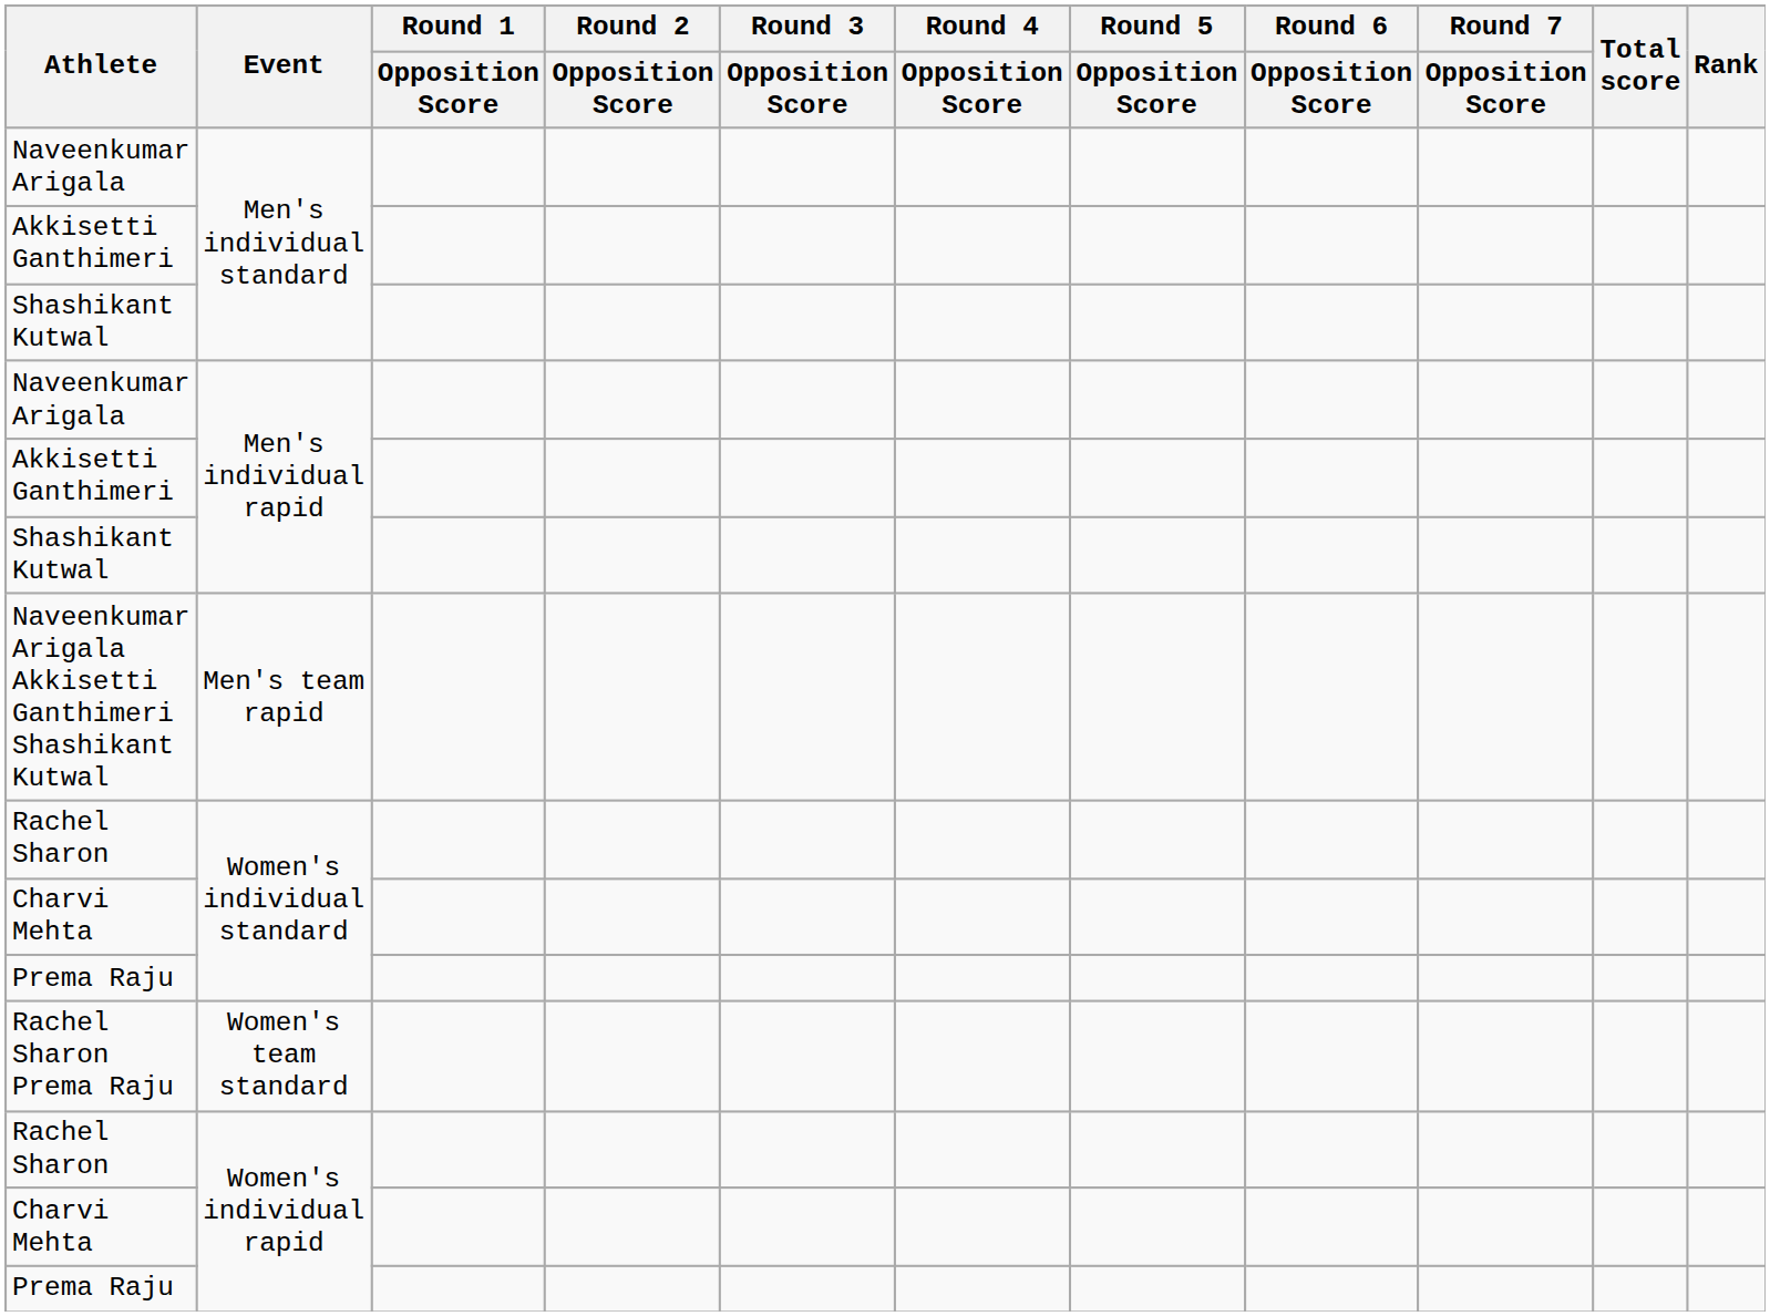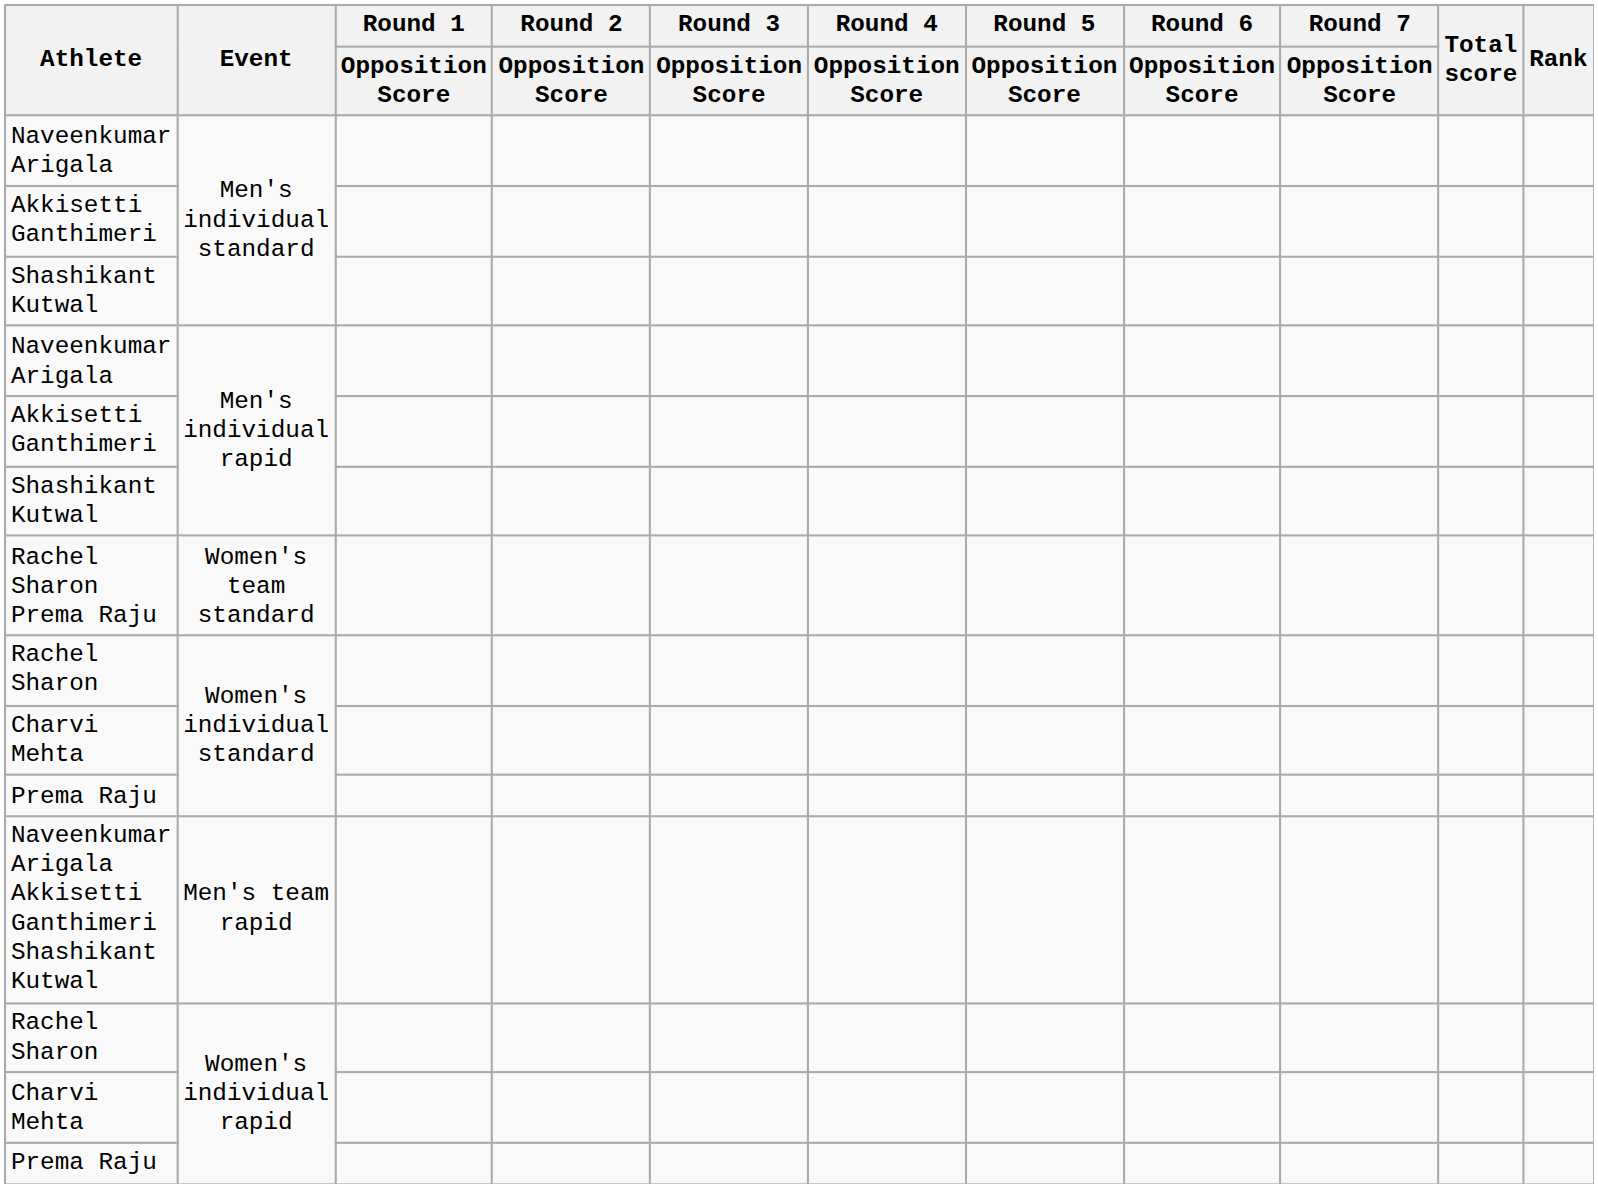rows swapped: Naveenkumar Arigala Akkisetti Ganthimeri Shashikant Kutwal <-> Rachel Sharon Prema Raju
